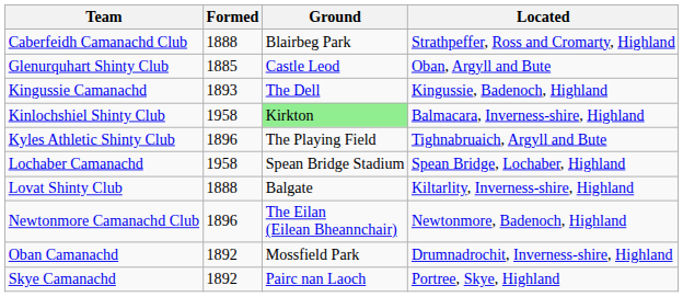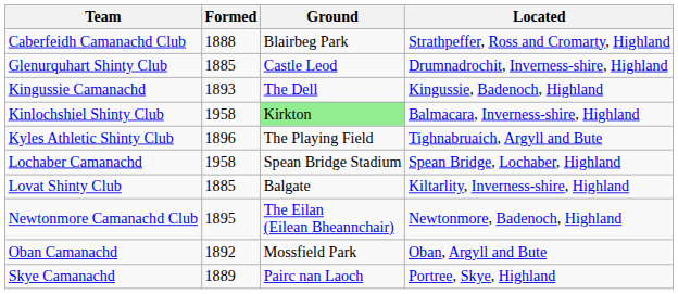Glenurquhart Shinty Club | Located: Oban, Argyll and Bute -> Drumnadrochit, Inverness-shire, Highland
Lovat Shinty Club | Formed: 1888 -> 1885
Newtonmore Camanachd Club | Formed: 1896 -> 1895
Oban Camanachd | Located: Drumnadrochit, Inverness-shire, Highland -> Oban, Argyll and Bute
Skye Camanachd | Formed: 1892 -> 1889
